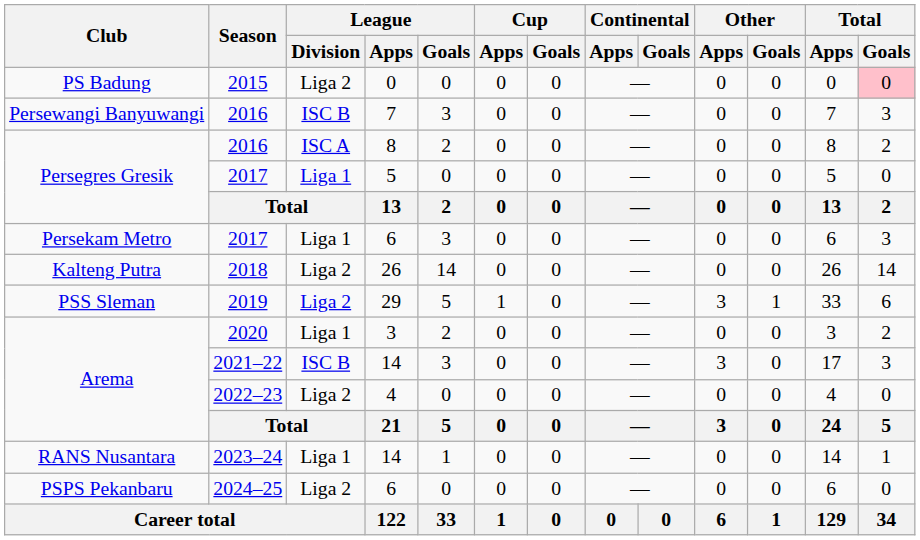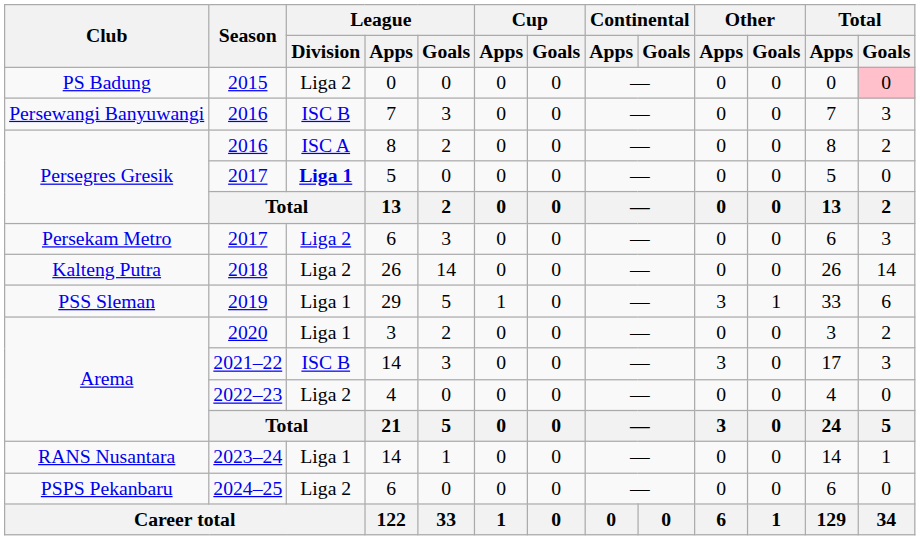2017 / 5 | League / Division: normal -> bold
2017 / 6 | League / Division: Liga 1 -> Liga 2
2019 | League / Division: Liga 2 -> Liga 1
